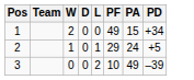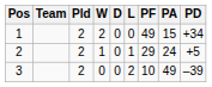+ column: Pld | 2 | 2 | 2
